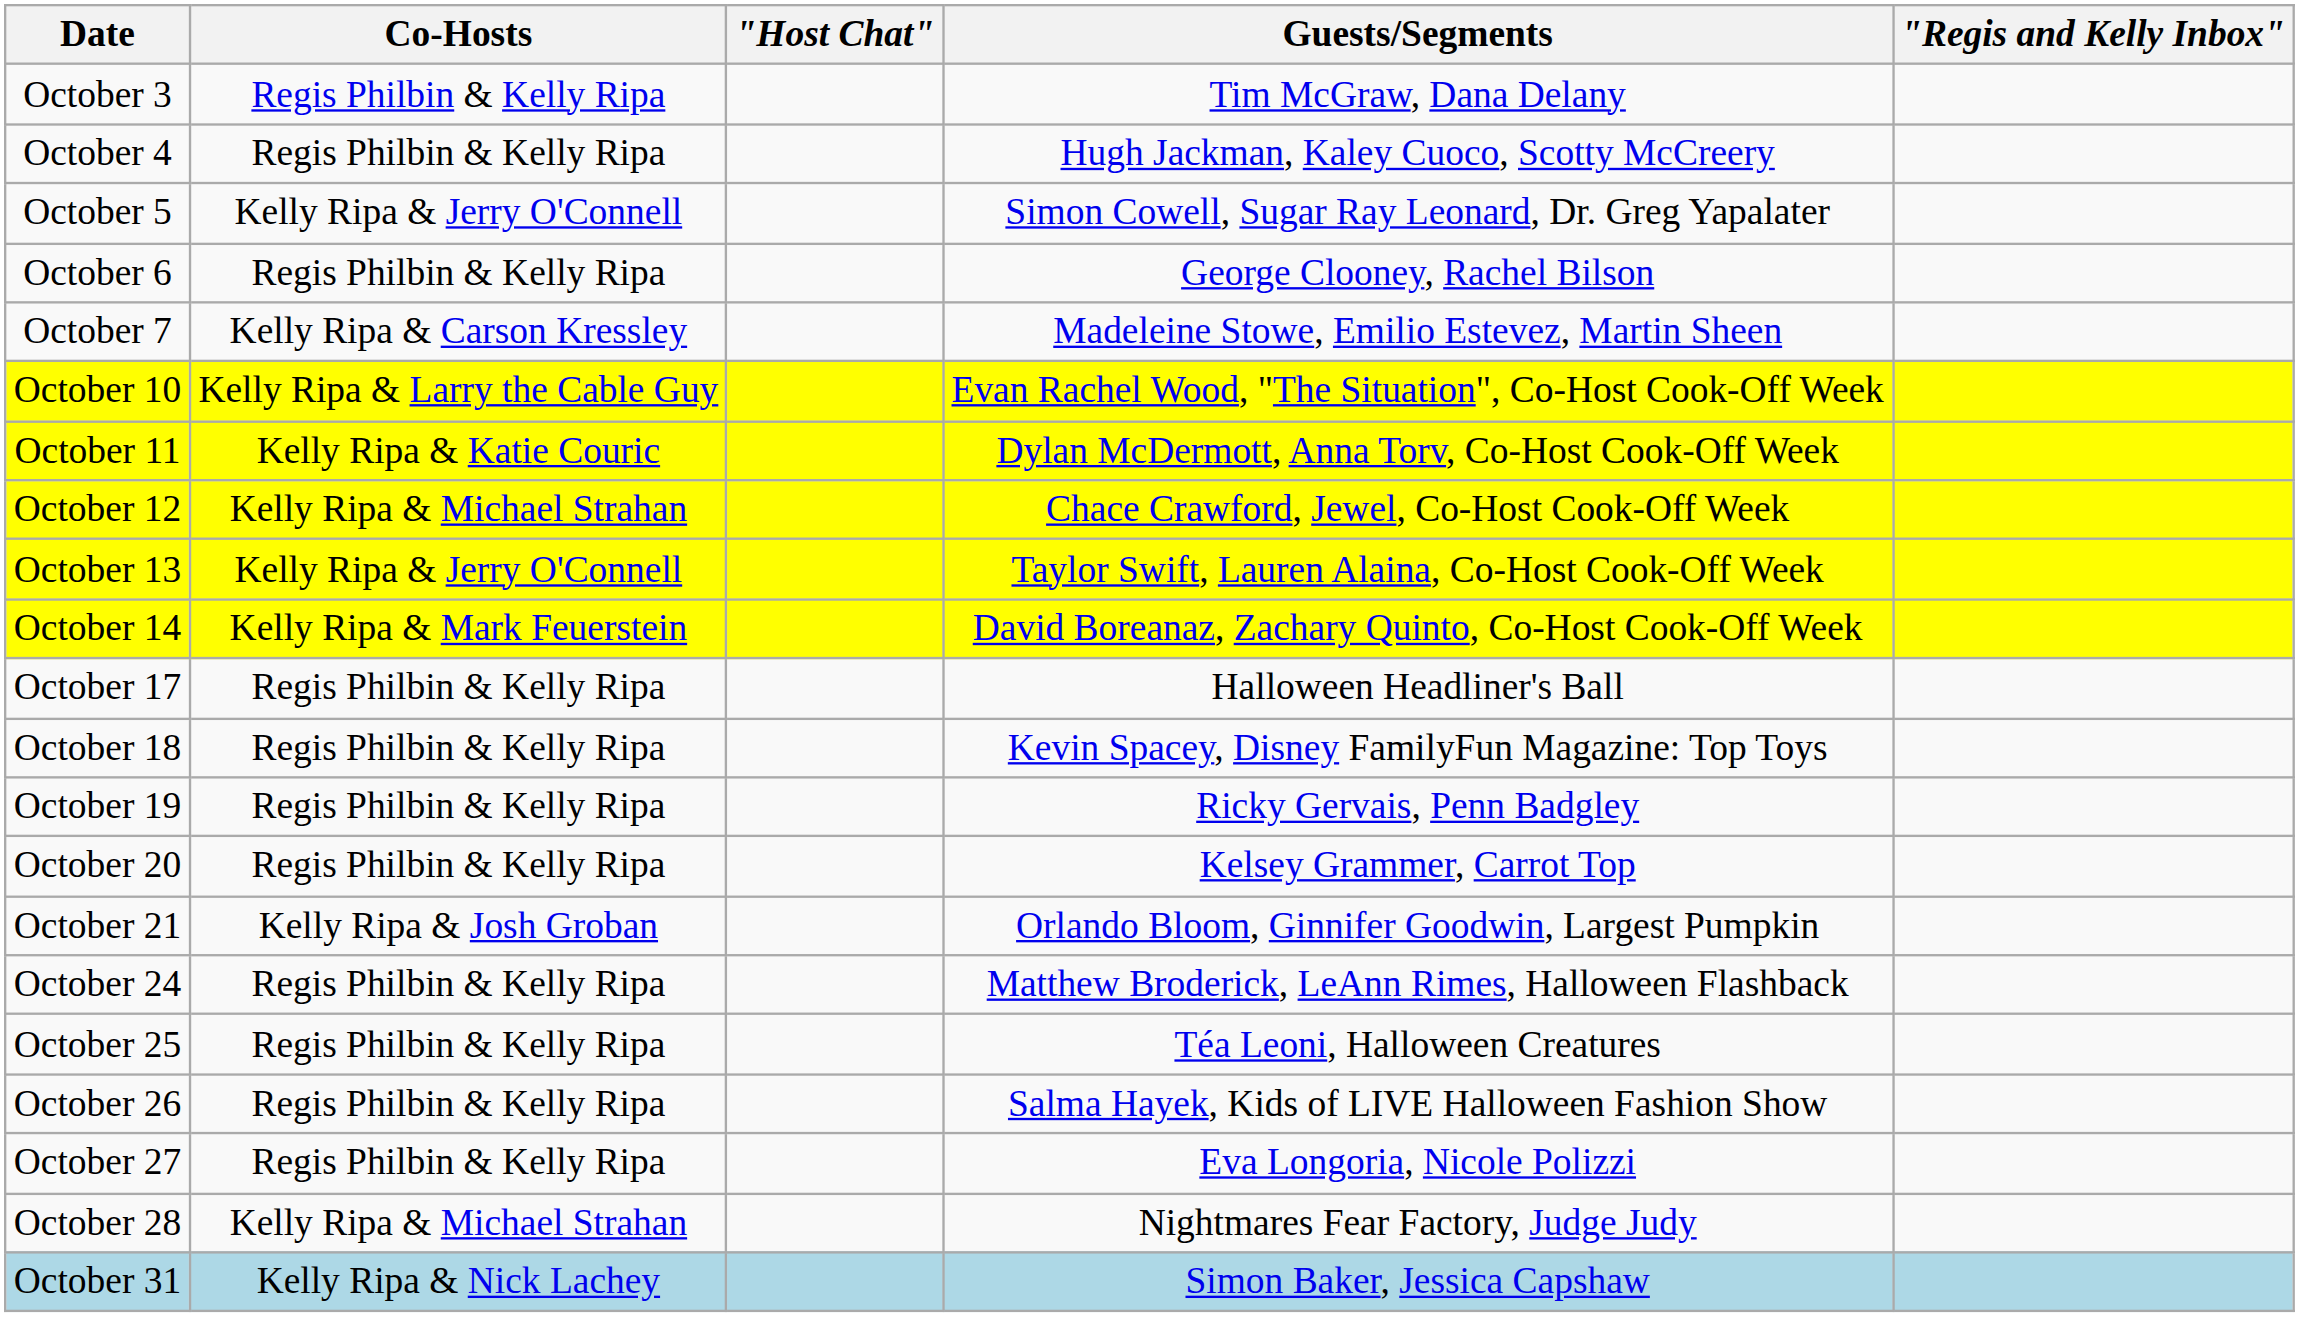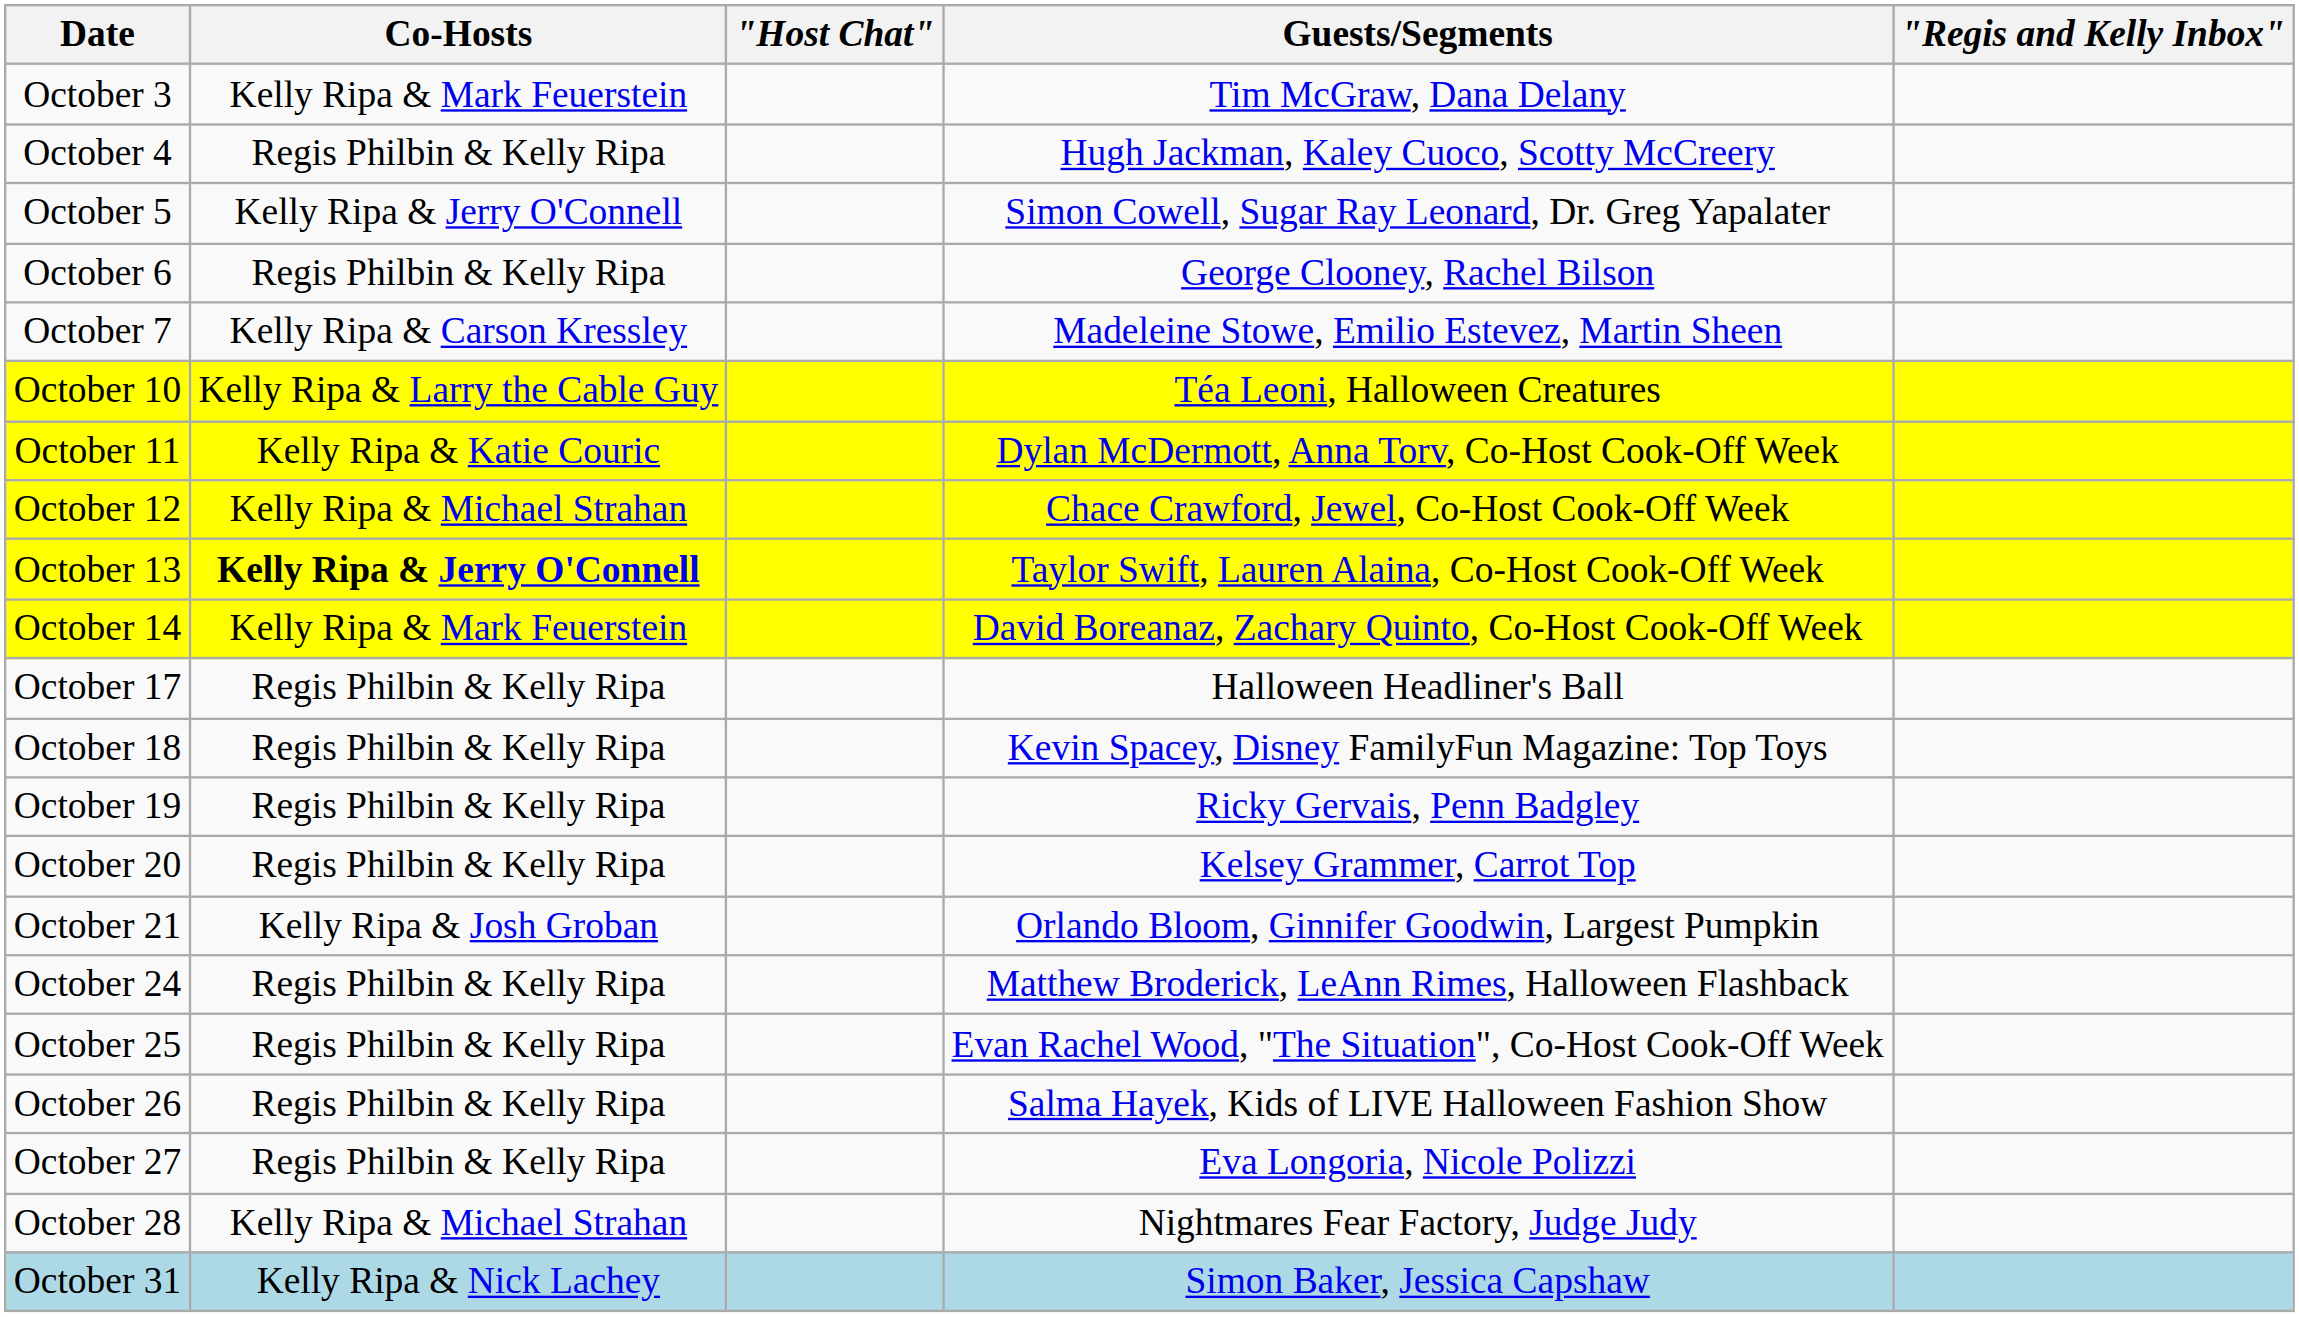October 3 | Co-Hosts: Regis Philbin & Kelly Ripa -> Kelly Ripa & Mark Feuerstein
October 10 | Guests/Segments: Evan Rachel Wood, "The Situation", Co-Host Cook-Off Week -> Téa Leoni, Halloween Creatures
October 13 | Co-Hosts: normal -> bold
October 25 | Guests/Segments: Téa Leoni, Halloween Creatures -> Evan Rachel Wood, "The Situation", Co-Host Cook-Off Week
